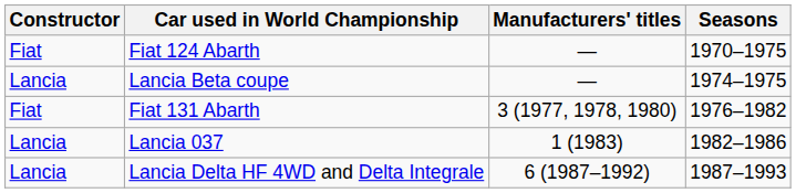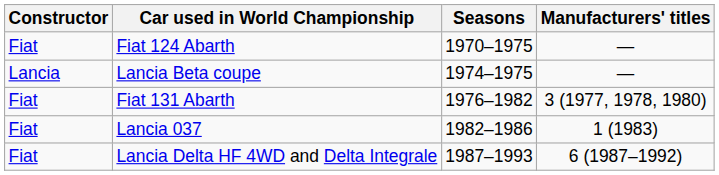columns swapped: Seasons <-> Manufacturers' titles
Lancia 037 | Constructor: Lancia -> Fiat
Lancia Delta HF 4WD and Delta Integrale | Constructor: Lancia -> Fiat
